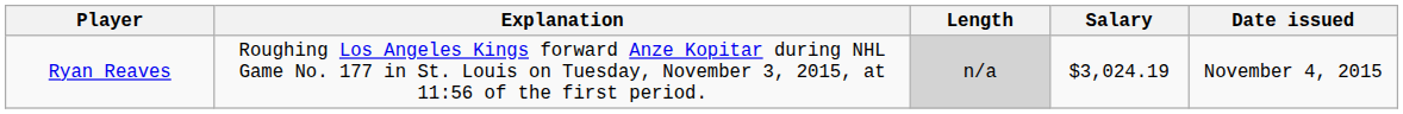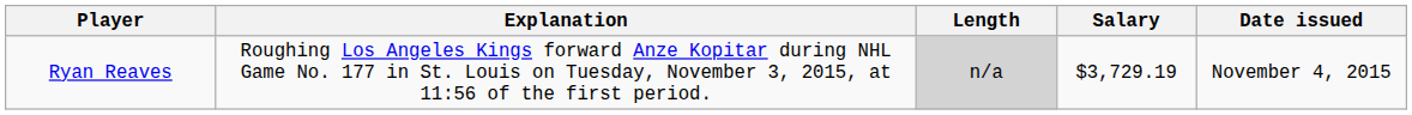Ryan Reaves | Salary: $3,024.19 -> $3,729.19
